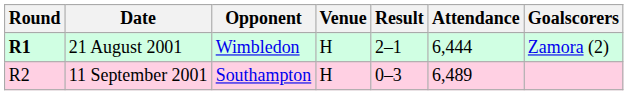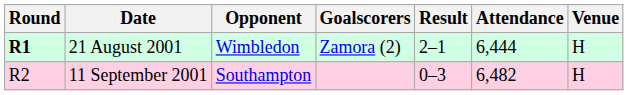columns swapped: Venue <-> Goalscorers
11 September 2001 | Attendance: 6,489 -> 6,482
